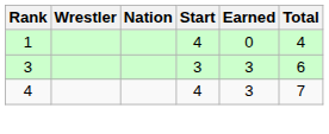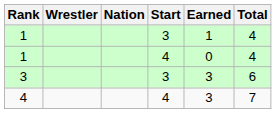+ row: 1 | 3 | 1 | 4
